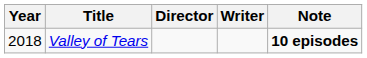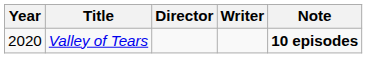Valley of Tears | Year: 2018 -> 2020
